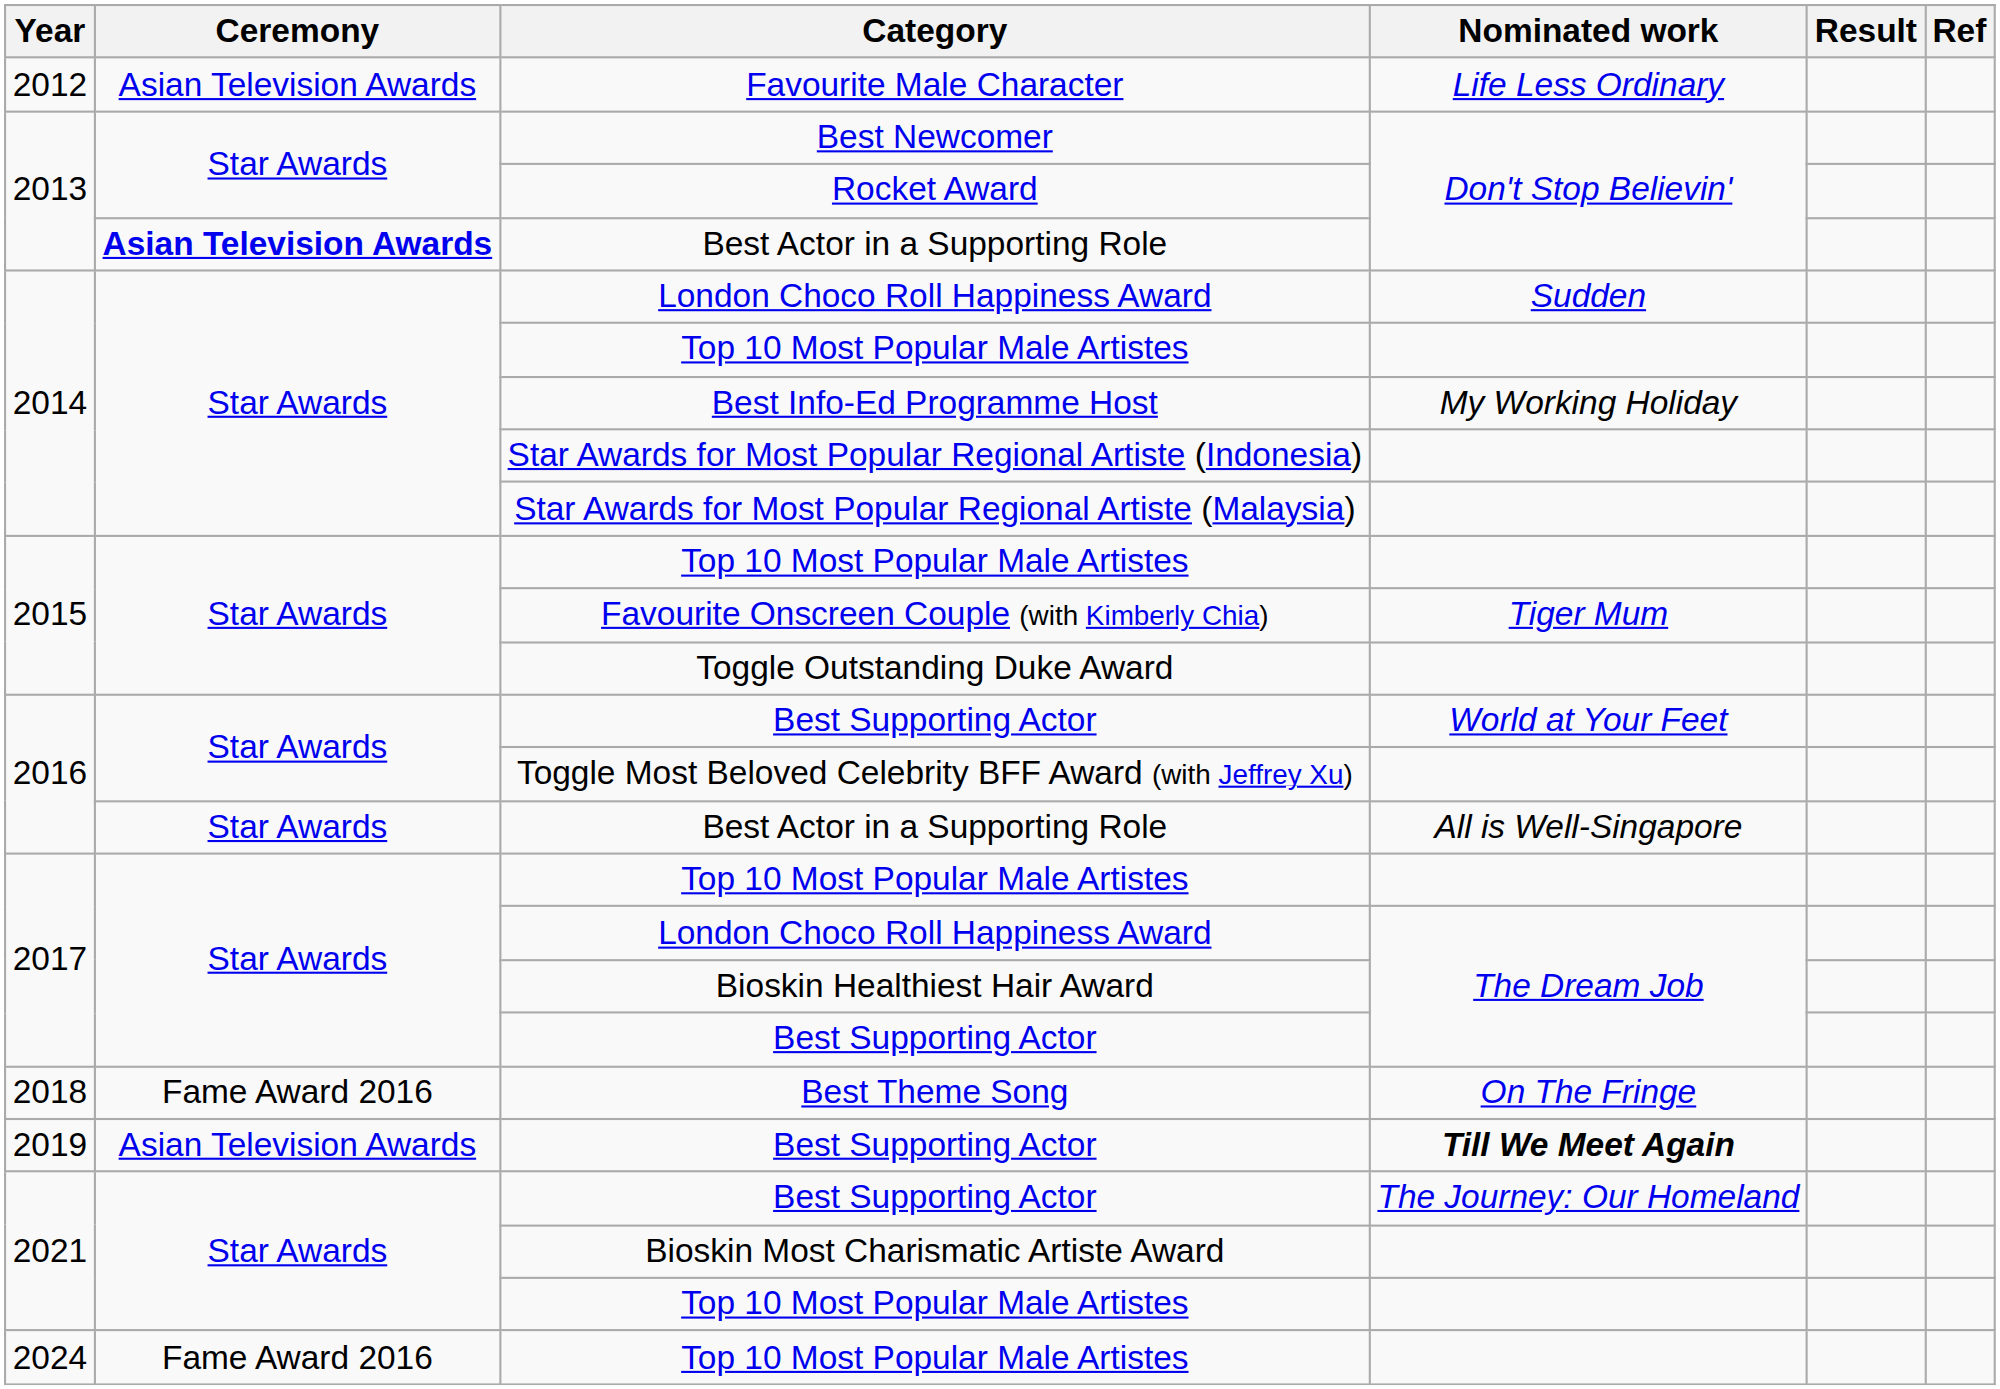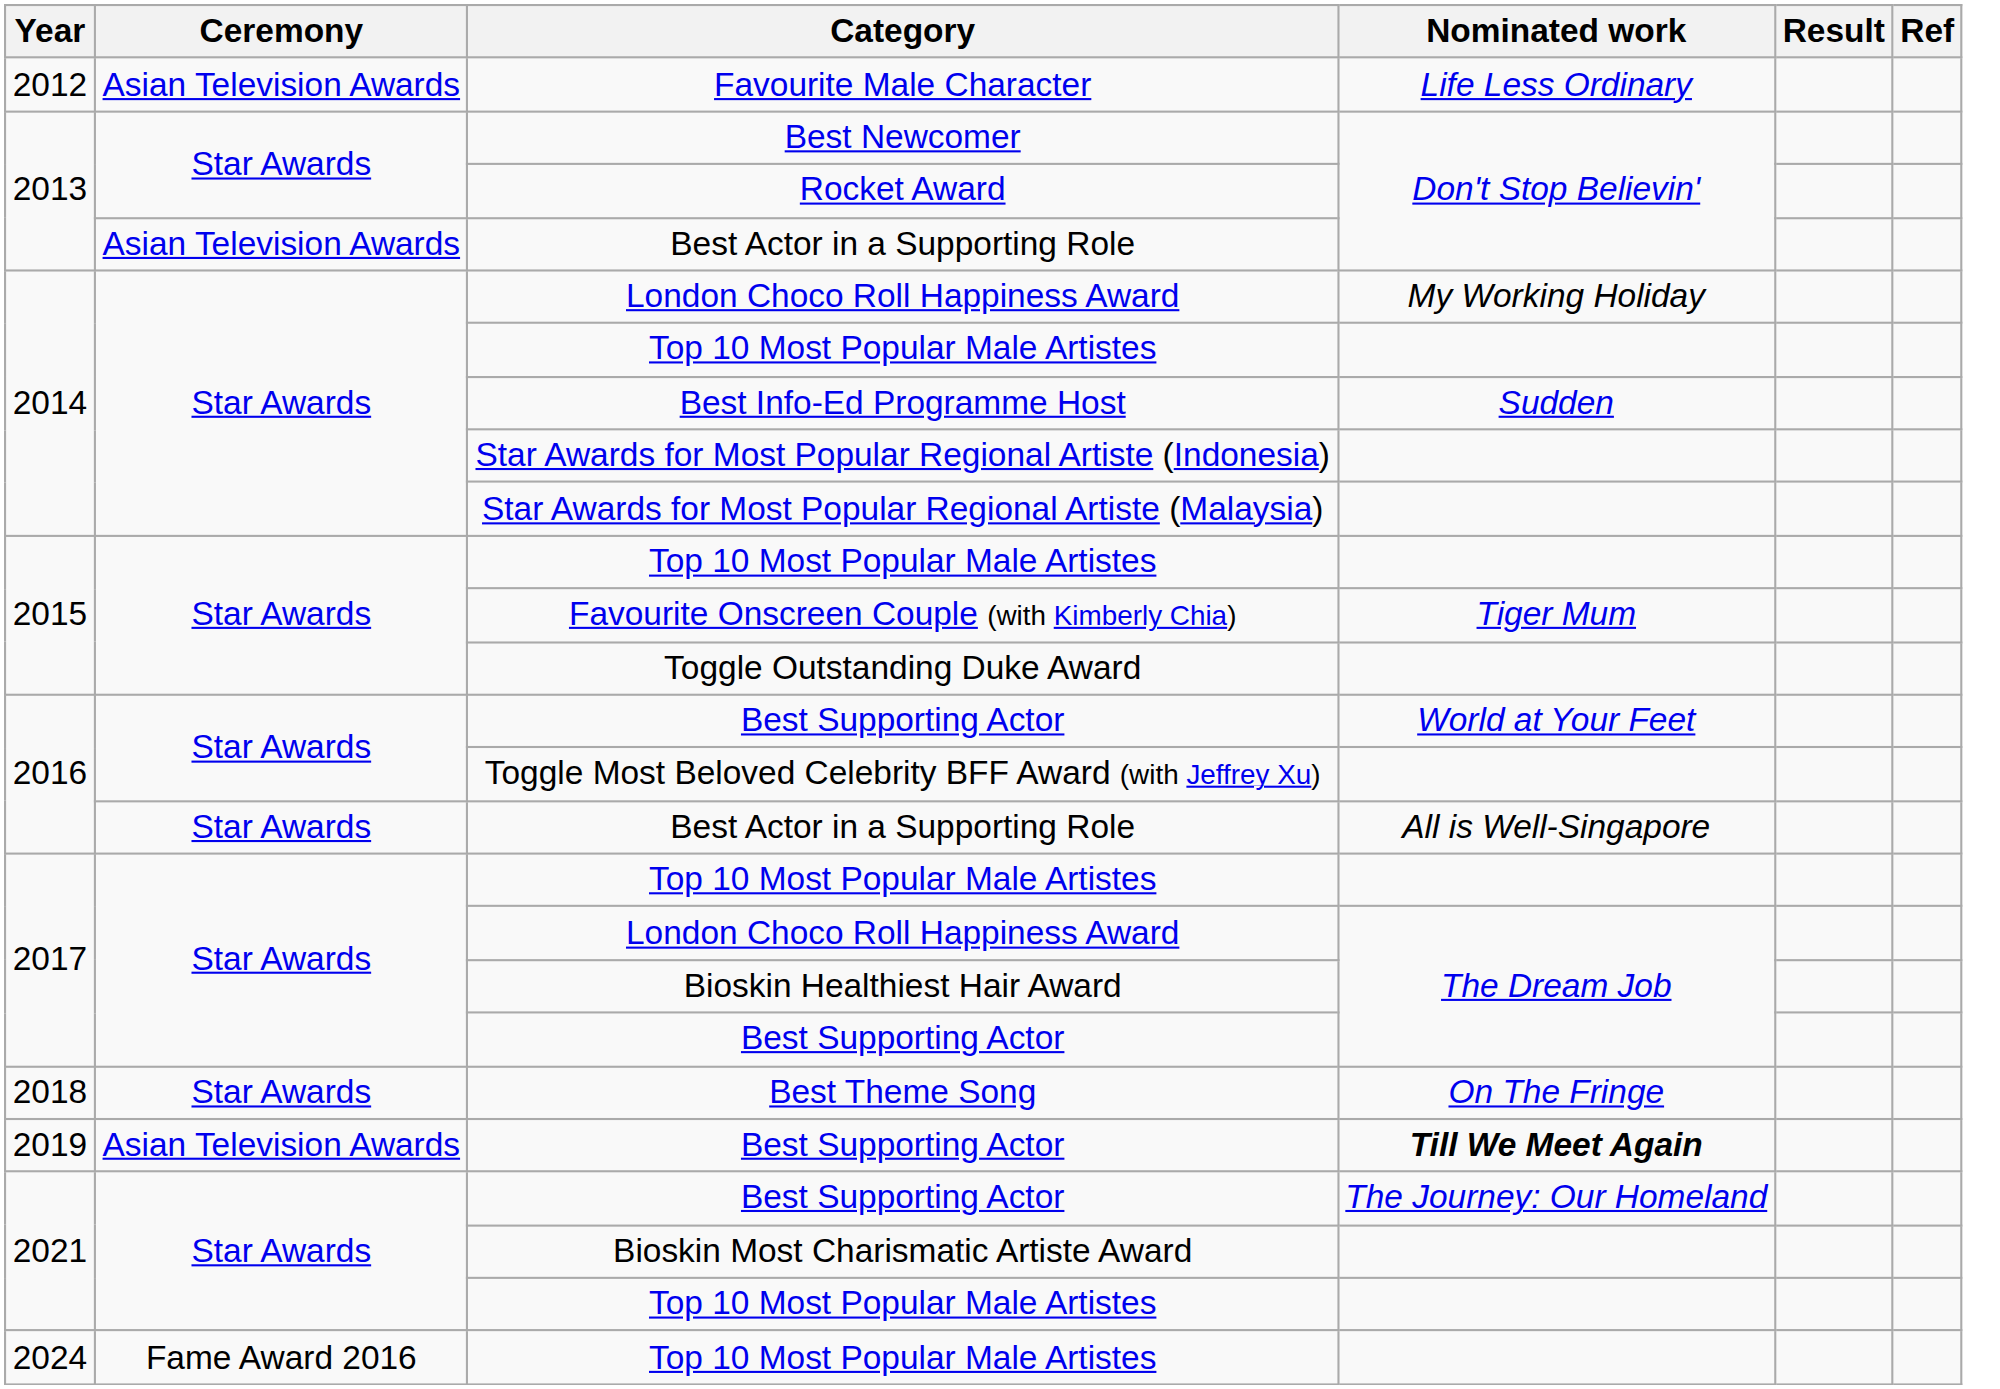2013 / Best Actor in a Supporting Role | Ceremony: bold -> normal
2014 / London Choco Roll Happiness Award | Nominated work: Sudden -> My Working Holiday
Best Info-Ed Programme Host | Nominated work: My Working Holiday -> Sudden
Best Theme Song | Ceremony: Fame Award 2016 -> Star Awards
